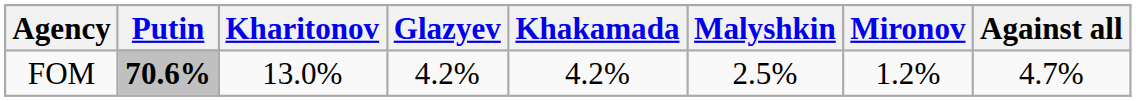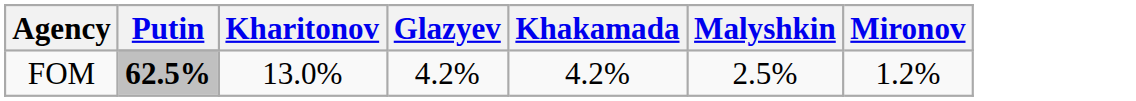- column: Against all | 4.7%
FOM | Putin: 70.6% -> 62.5%
